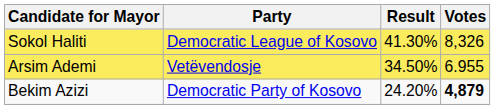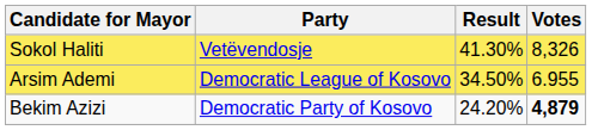Sokol Haliti | Party: Democratic League of Kosovo -> Vetëvendosje
Arsim Ademi | Party: Vetëvendosje -> Democratic League of Kosovo
